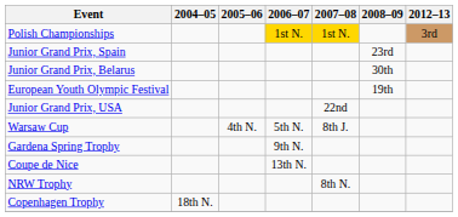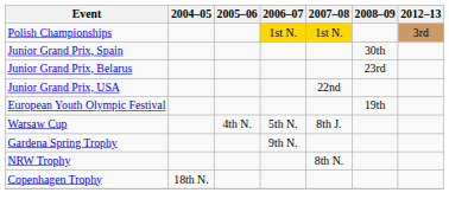Junior Grand Prix, Spain | 2008–09: 23rd -> 30th
Junior Grand Prix, Belarus | 2008–09: 30th -> 23rd
rows swapped: Junior Grand Prix, USA <-> European Youth Olympic Festival
- row: Coupe de Nice | 13th N.
